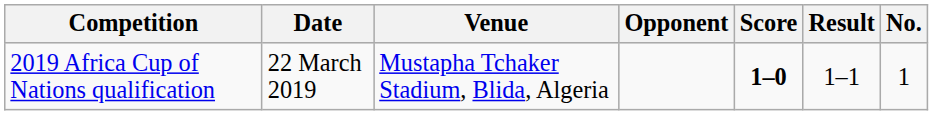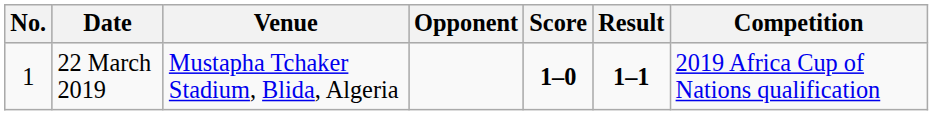columns swapped: No. <-> Competition
22 March 2019 | Result: normal -> bold
